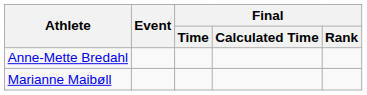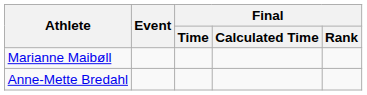rows swapped: Anne-Mette Bredahl <-> Marianne Maibøll
